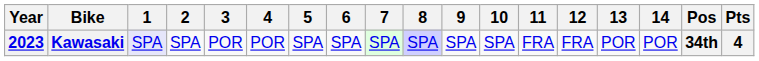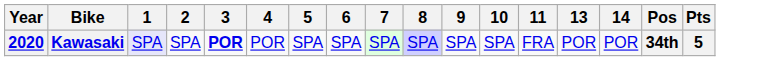- column: 12 | FRA
Kawasaki | Year: 2023 -> 2020
Kawasaki | 3: normal -> bold
Kawasaki | Pts: 4 -> 5
